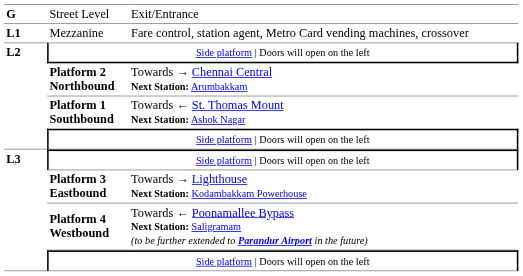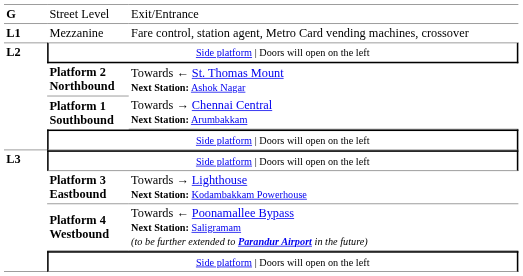Platform 2 Northbound | column 3: Towards → Chennai Central Next Station: Arumbakkam -> Towards ← St. Thomas Mount Next Station: Ashok Nagar
Platform 1 Southbound | column 3: Towards ← St. Thomas Mount Next Station: Ashok Nagar -> Towards → Chennai Central Next Station: Arumbakkam
